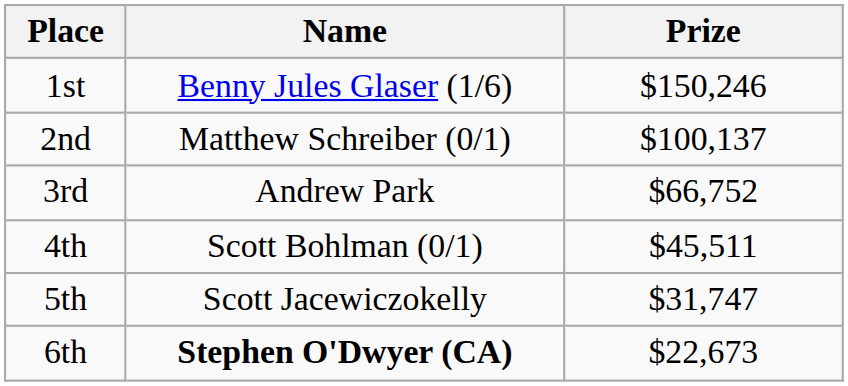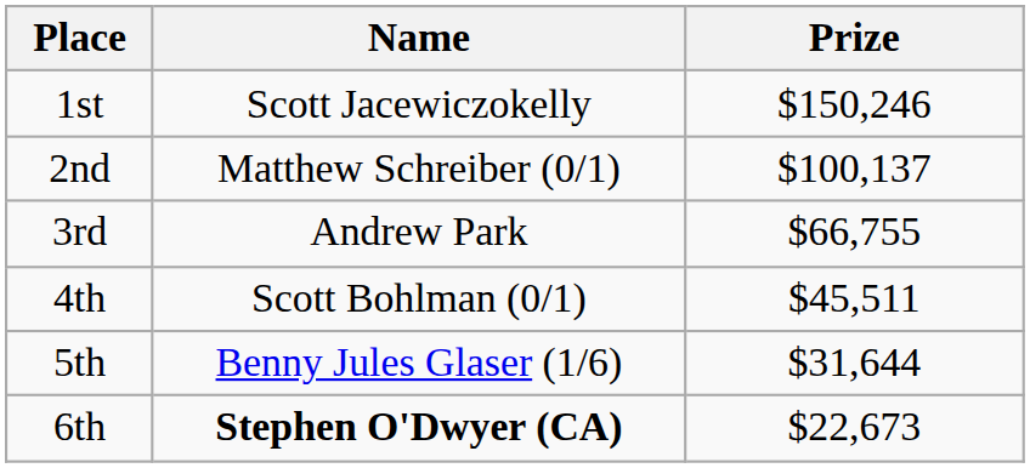1st | Name: Benny Jules Glaser (1/6) -> Scott Jacewiczokelly
3rd | Prize: $66,752 -> $66,755
5th | Name: Scott Jacewiczokelly -> Benny Jules Glaser (1/6)
5th | Prize: $31,747 -> $31,644
